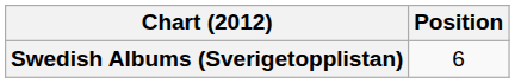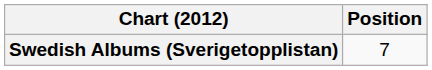Swedish Albums (Sverigetopplistan) | Position: 6 -> 7
